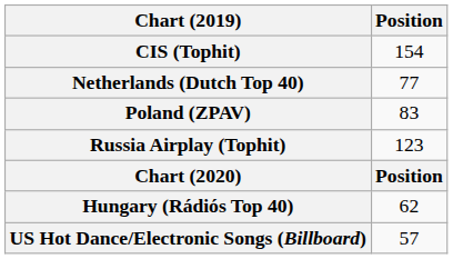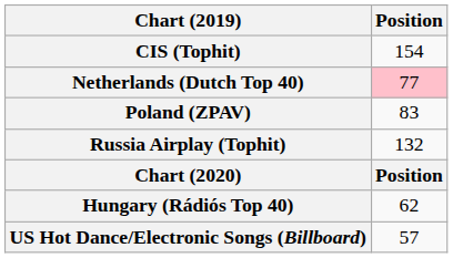Netherlands (Dutch Top 40) | Position: no background -> pink background
Russia Airplay (Tophit) | Position: 123 -> 132
